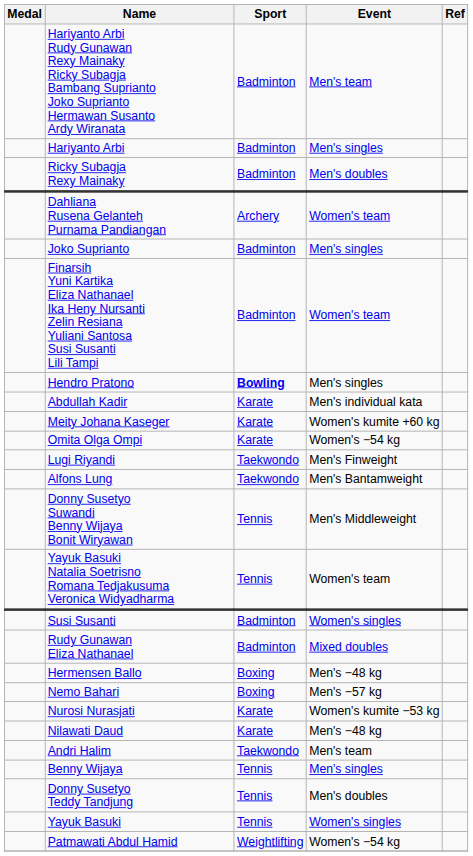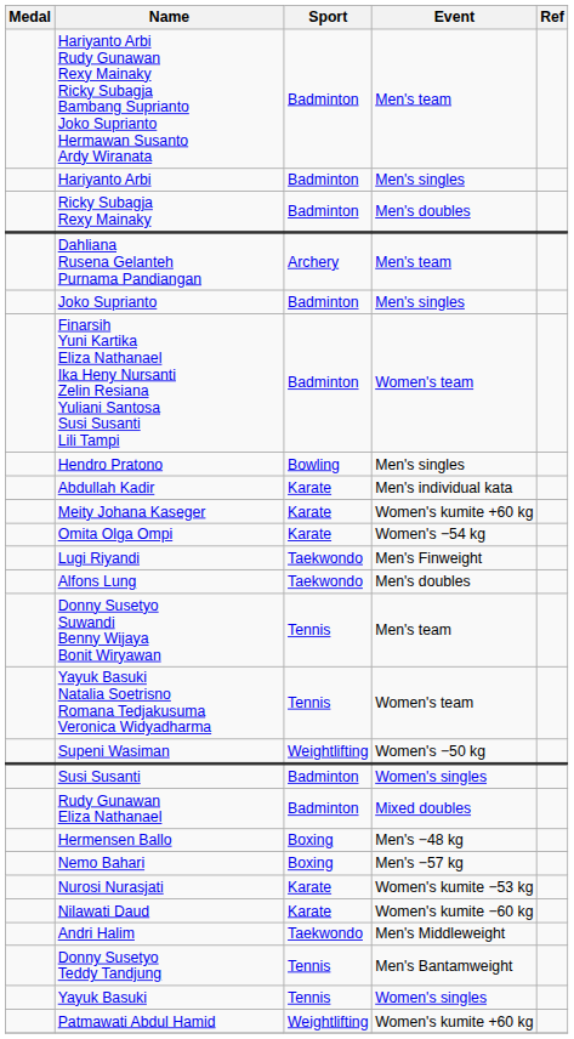Dahliana Rusena Gelanteh Purnama Pandiangan | Event: Women's team -> Men's team
Hendro Pratono | Sport: bold -> normal
Alfons Lung | Event: Men's Bantamweight -> Men's doubles
Donny Susetyo Suwandi Benny Wijaya Bonit Wiryawan | Event: Men's Middleweight -> Men's team
+ row: Supeni Wasiman | Weightlifting | Women's −50 kg
Nilawati Daud | Event: Men's −48 kg -> Women's kumite −60 kg
Andri Halim | Event: Men's team -> Men's Middleweight
- row: Benny Wijaya | Tennis | Men's singles
Donny Susetyo Teddy Tandjung | Event: Men's doubles -> Men's Bantamweight
Patmawati Abdul Hamid | Event: Women's −54 kg -> Women's kumite +60 kg
